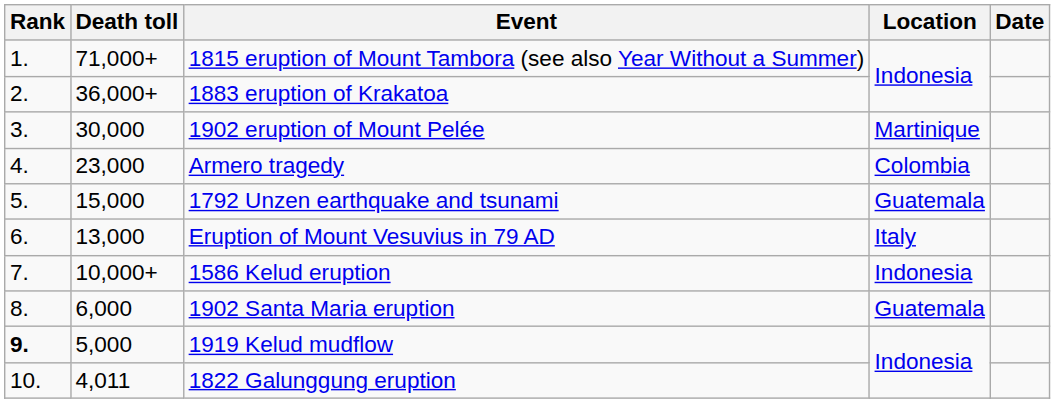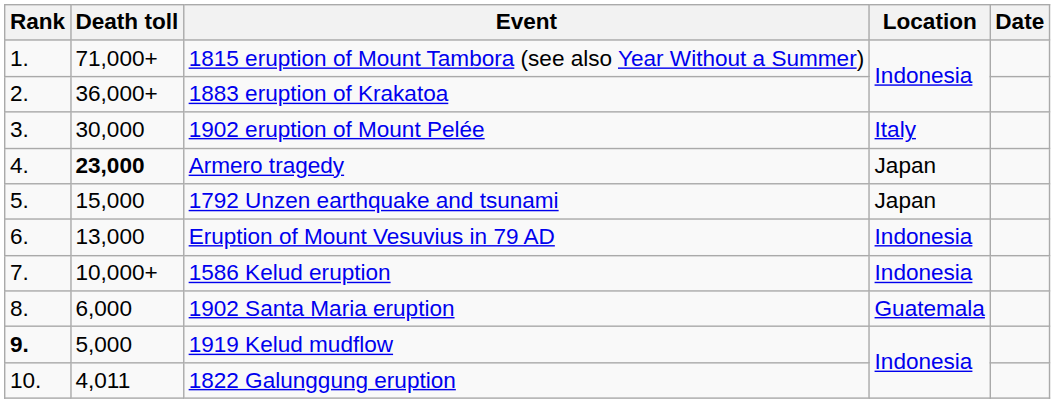1902 eruption of Mount Pelée | Location: Martinique -> Italy
Armero tragedy | Death toll: normal -> bold
Armero tragedy | Location: Colombia -> Japan
1792 Unzen earthquake and tsunami | Location: Guatemala -> Japan
Eruption of Mount Vesuvius in 79 AD | Location: Italy -> Indonesia
